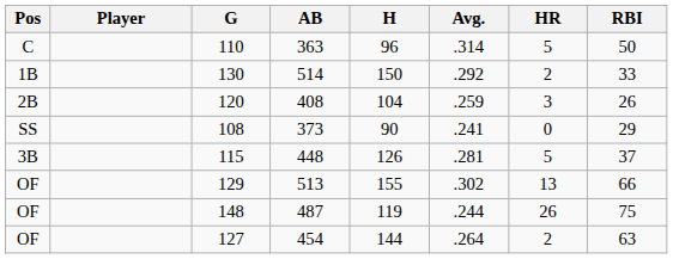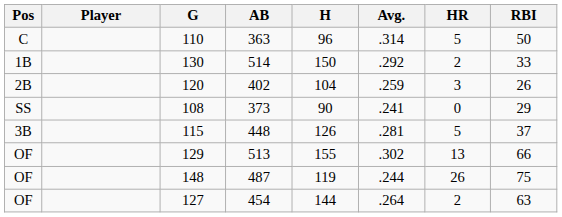120 | AB: 408 -> 402
